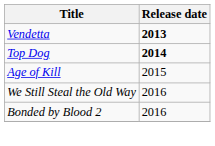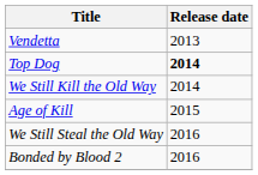Vendetta | Release date: bold -> normal
+ row: We Still Kill the Old Way | 2014
